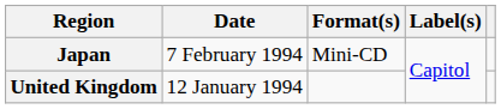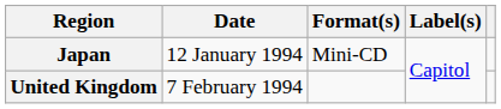Japan | Date: 7 February 1994 -> 12 January 1994
United Kingdom | Date: 12 January 1994 -> 7 February 1994
